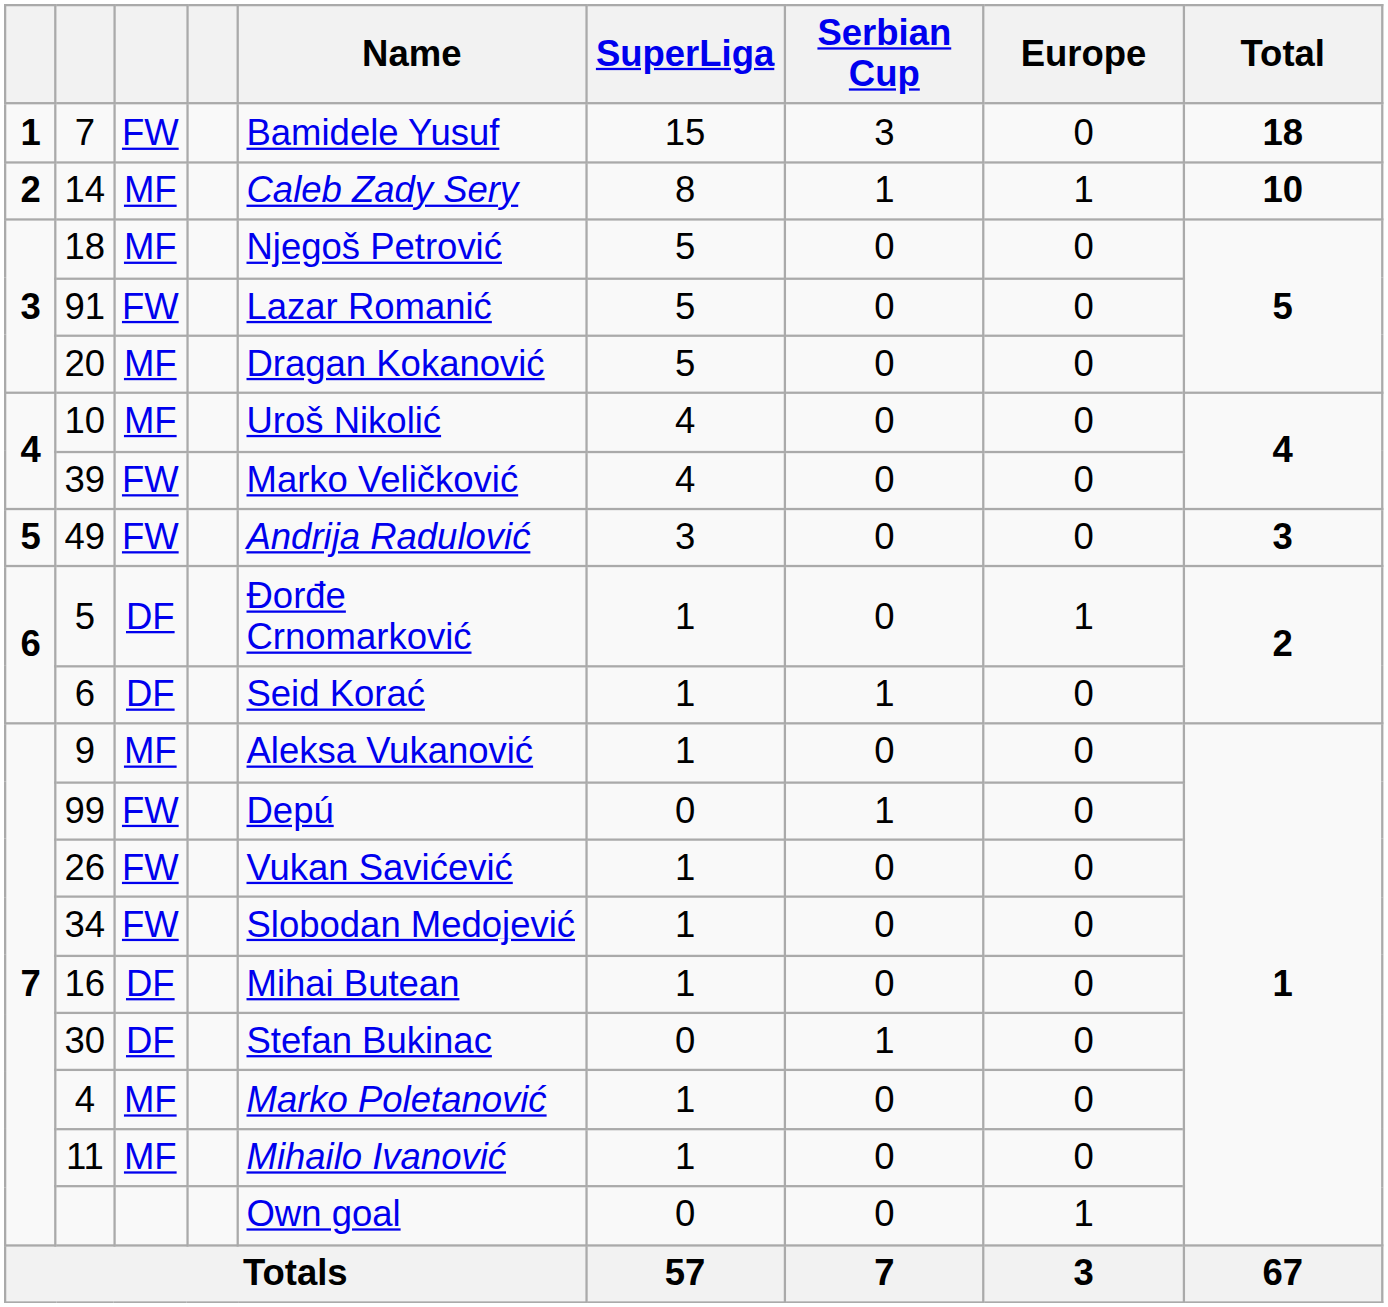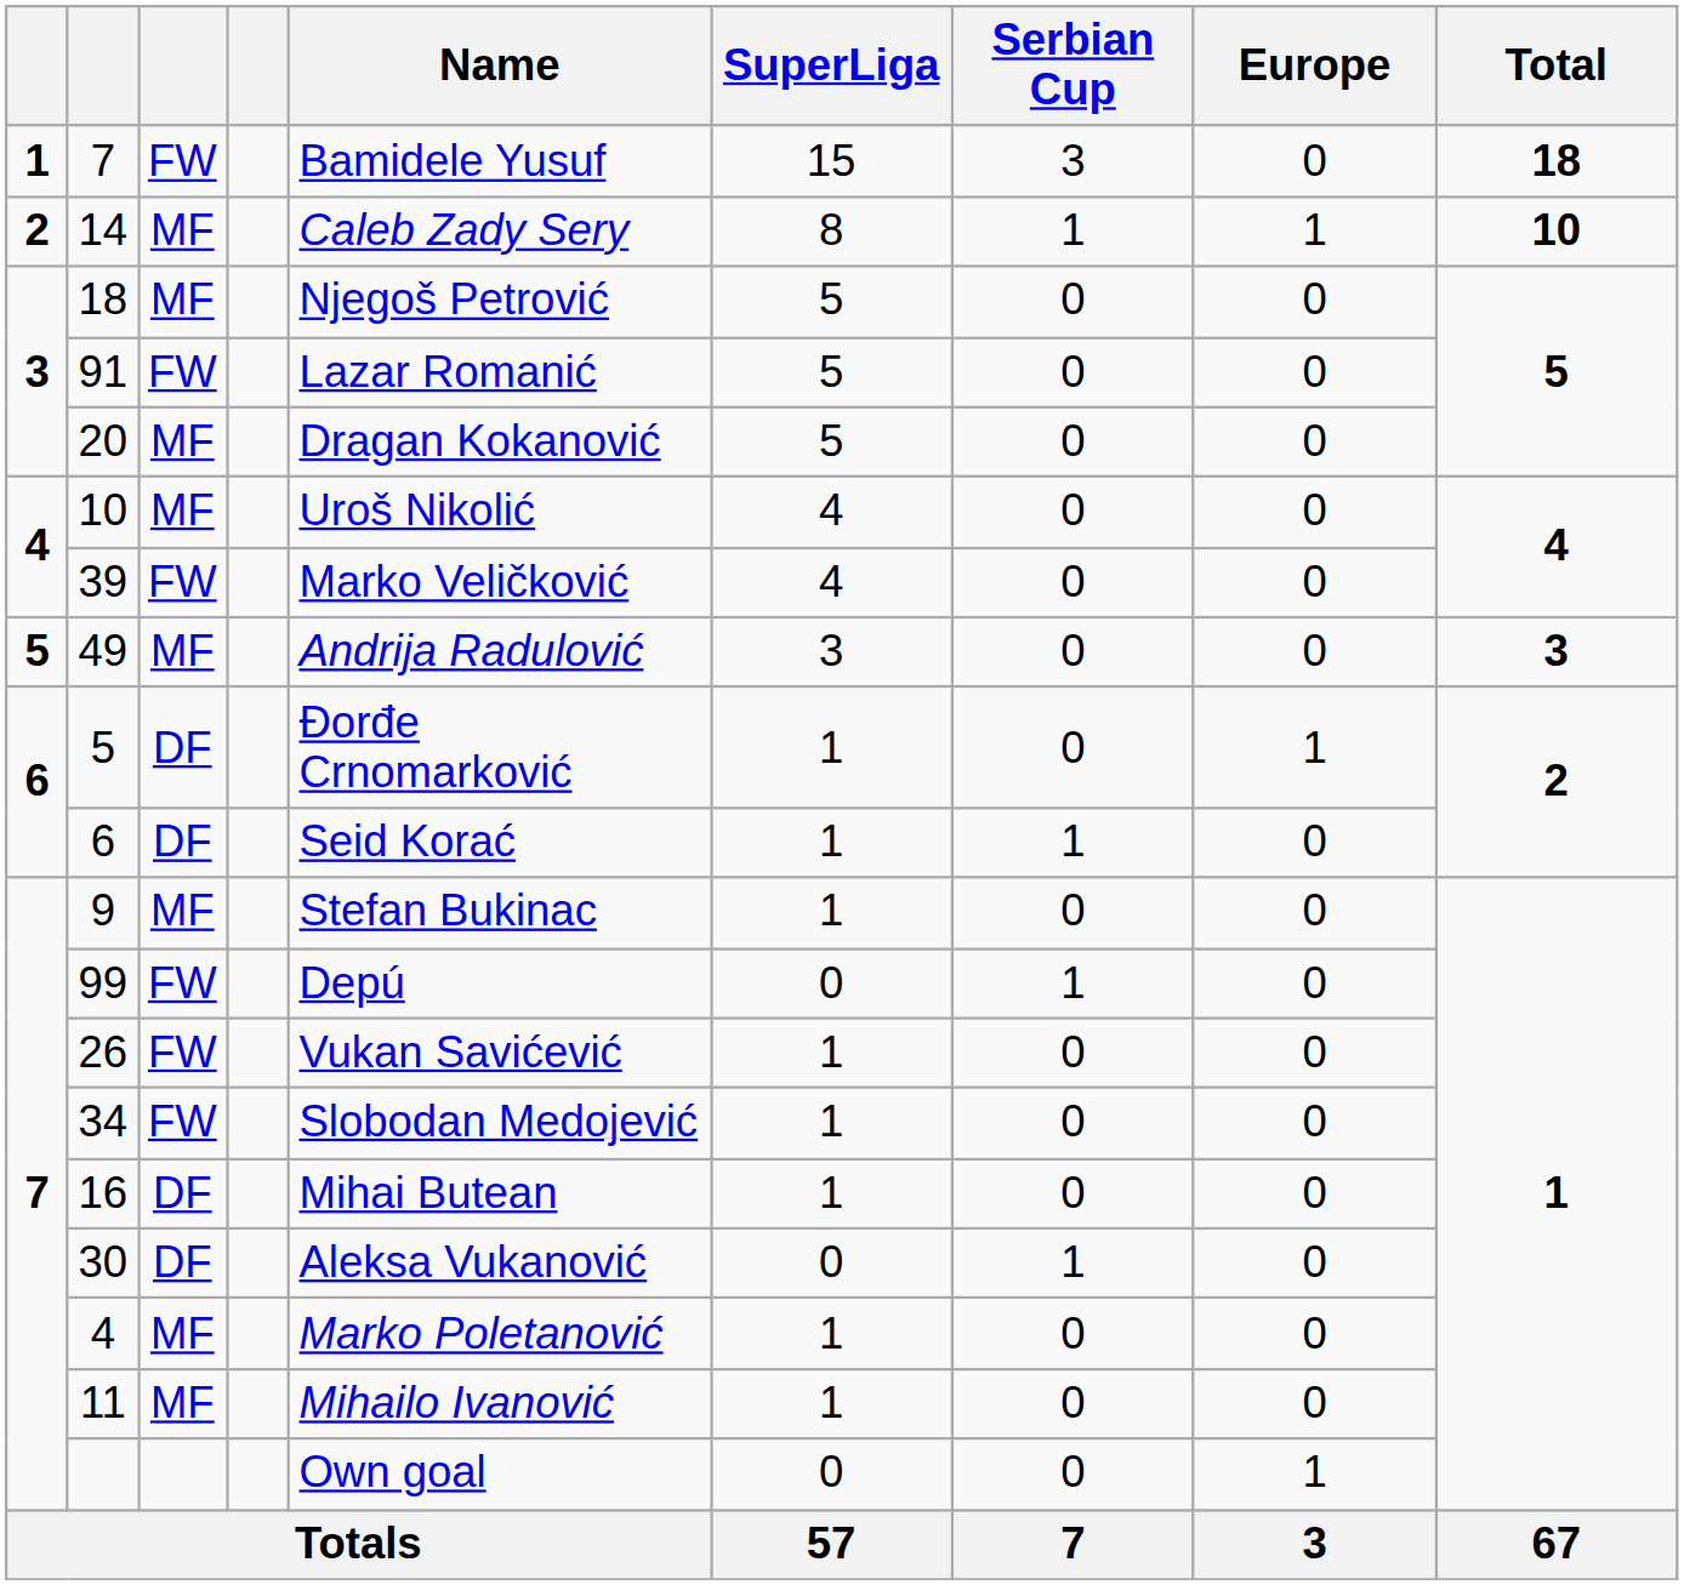49 | column 3: FW -> MF
9 | Name: Aleksa Vukanović -> Stefan Bukinac
30 | Name: Stefan Bukinac -> Aleksa Vukanović
